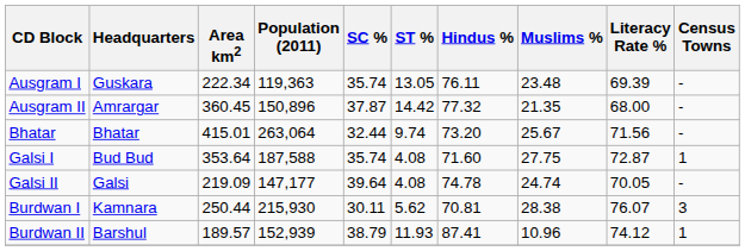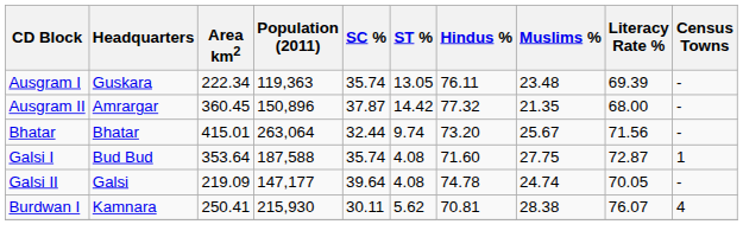Burdwan I | Area km2: 250.44 -> 250.41
Burdwan I | Census Towns: 3 -> 4
- row: Burdwan II | Barshul | 189.57 | 152,939 | 38.79 | 11.93 | 87.41 | 10.96 | 74.12 | 1
